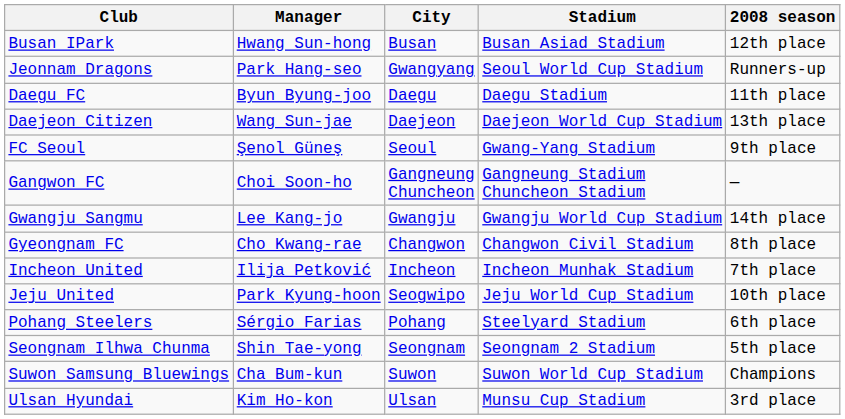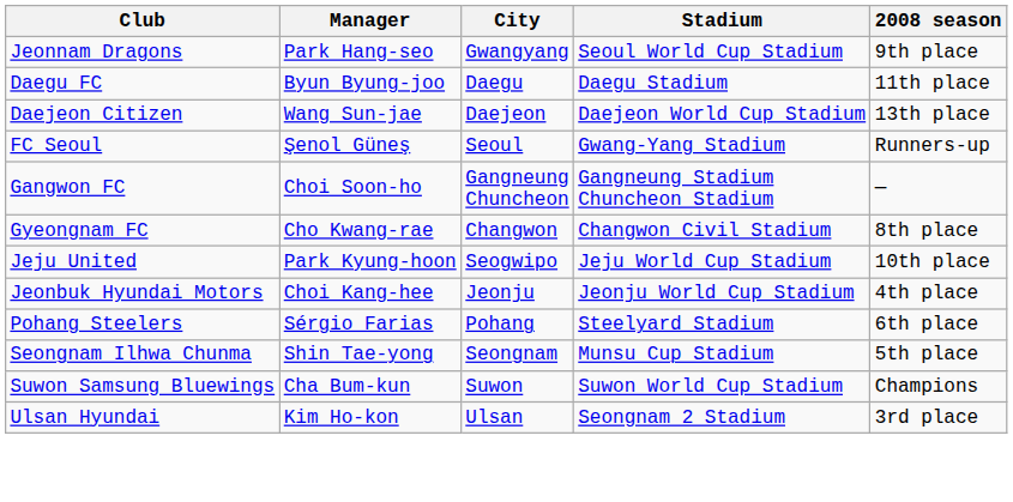- row: Busan IPark | Hwang Sun-hong | Busan | Busan Asiad Stadium | 12th place
Jeonnam Dragons | 2008 season: Runners-up -> 9th place
FC Seoul | 2008 season: 9th place -> Runners-up
- row: Gwangju Sangmu | Lee Kang-jo | Gwangju | Gwangju World Cup Stadium | 14th place
- row: Incheon United | Ilija Petković | Incheon | Incheon Munhak Stadium | 7th place
+ row: Jeonbuk Hyundai Motors | Choi Kang-hee | Jeonju | Jeonju World Cup Stadium | 4th place
Seongnam Ilhwa Chunma | Stadium: Seongnam 2 Stadium -> Munsu Cup Stadium
Ulsan Hyundai | Stadium: Munsu Cup Stadium -> Seongnam 2 Stadium
